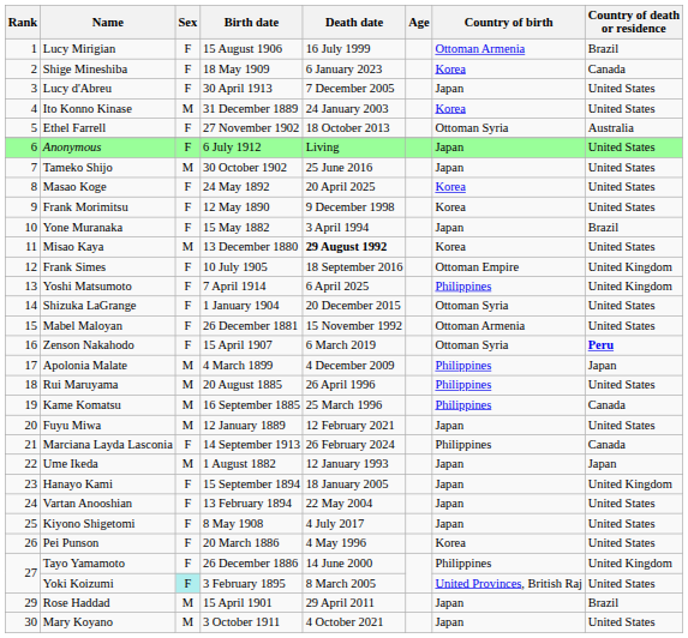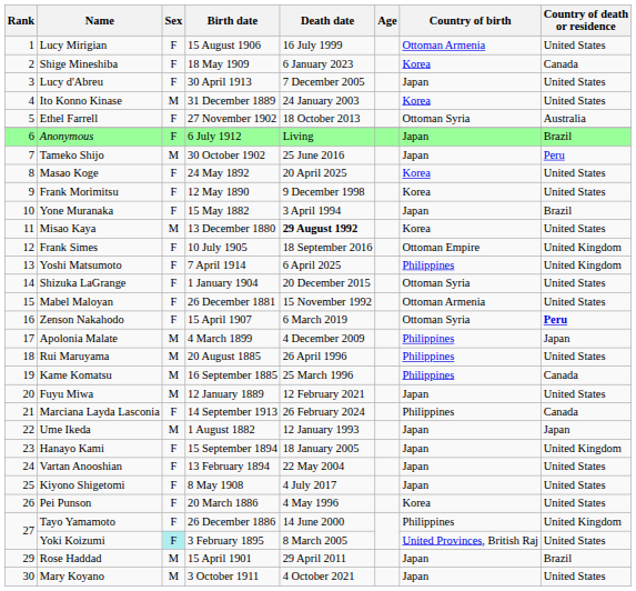Lucy Mirigian | Country of death or residence: Brazil -> United States
Anonymous | Country of death or residence: United States -> Brazil
Tameko Shijo | Country of death or residence: United States -> Peru
